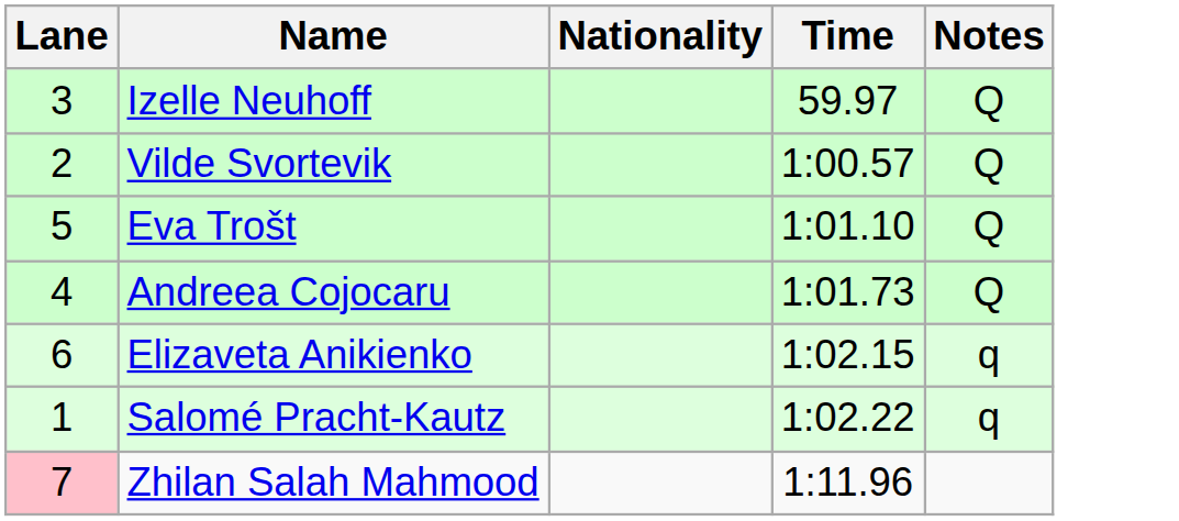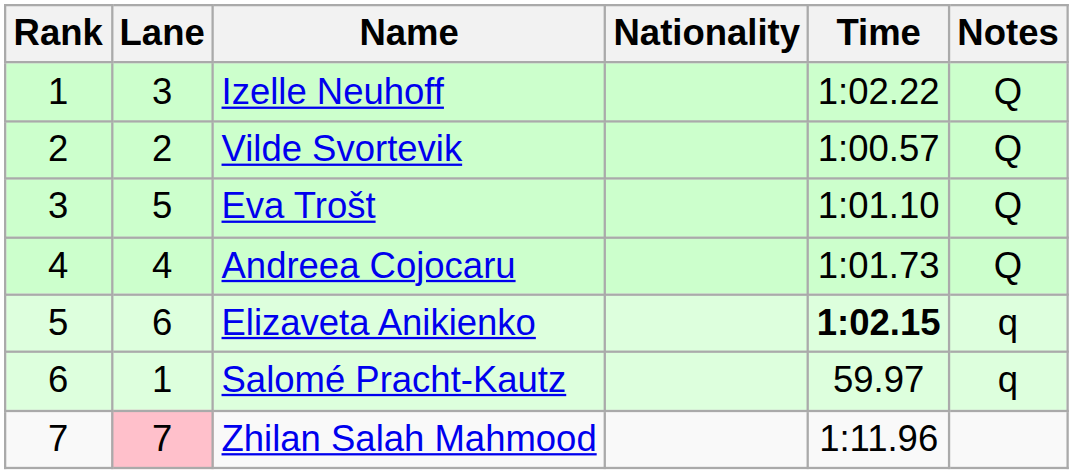+ column: Rank | 1 | 2 | 3 | 4 | 5 | 6 | 7
Izelle Neuhoff | Time: 59.97 -> 1:02.22
Elizaveta Anikienko | Time: normal -> bold
Salomé Pracht-Kautz | Time: 1:02.22 -> 59.97
